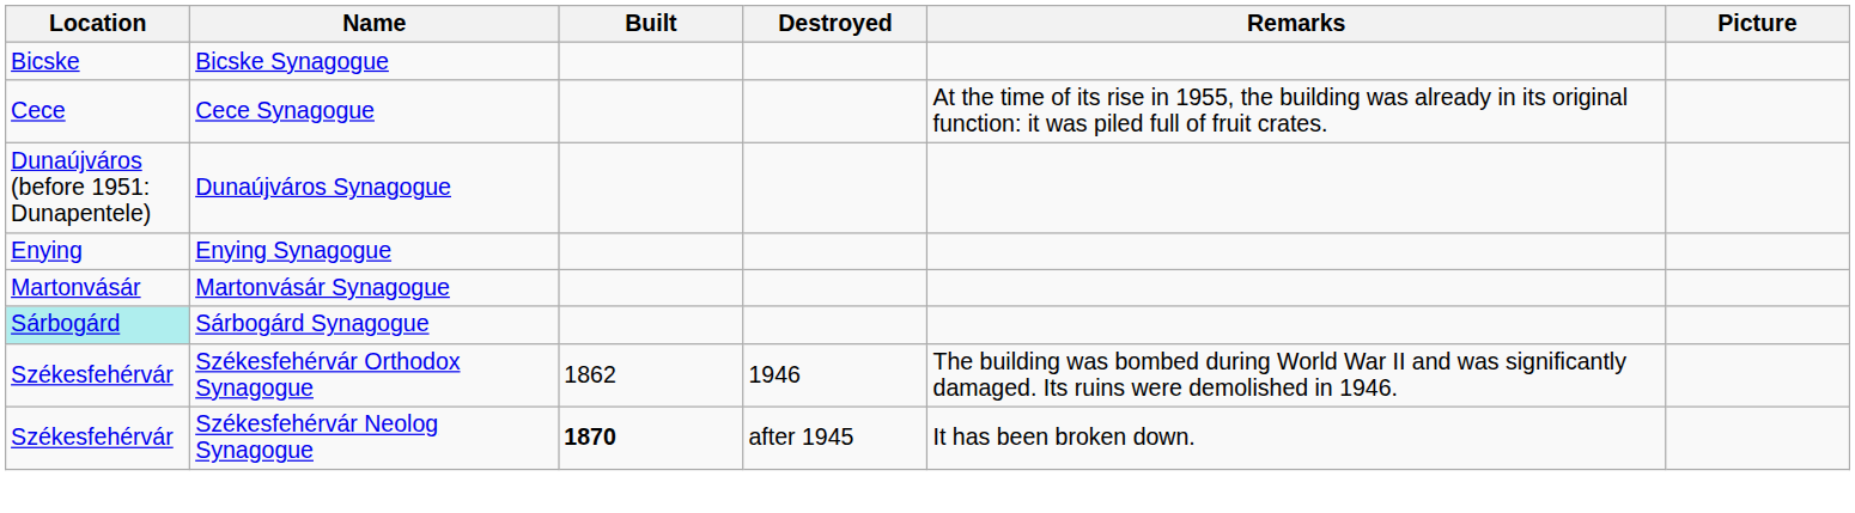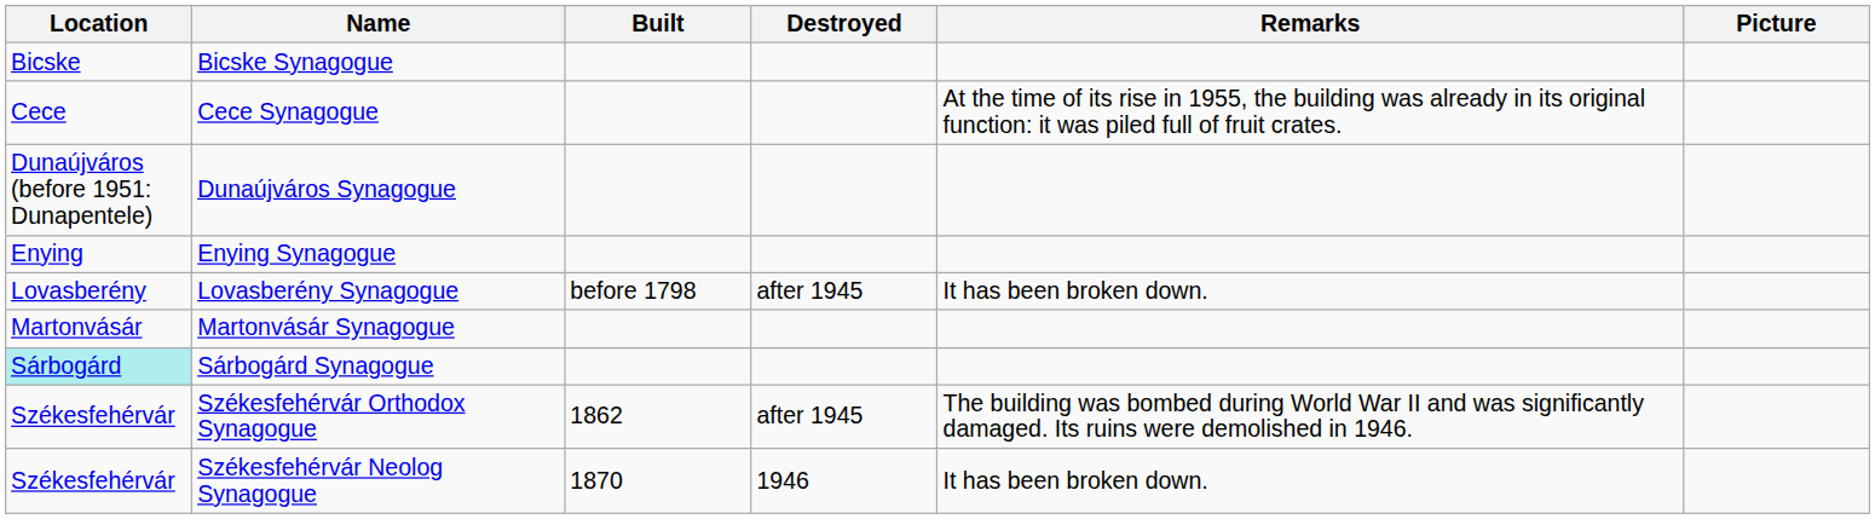+ row: Lovasberény | Lovasberény Synagogue | before 1798 | after 1945 | It has been broken down.
Székesfehérvár Orthodox Synagogue | Destroyed: 1946 -> after 1945
Székesfehérvár Neolog Synagogue | Built: bold -> normal
Székesfehérvár Neolog Synagogue | Destroyed: after 1945 -> 1946
